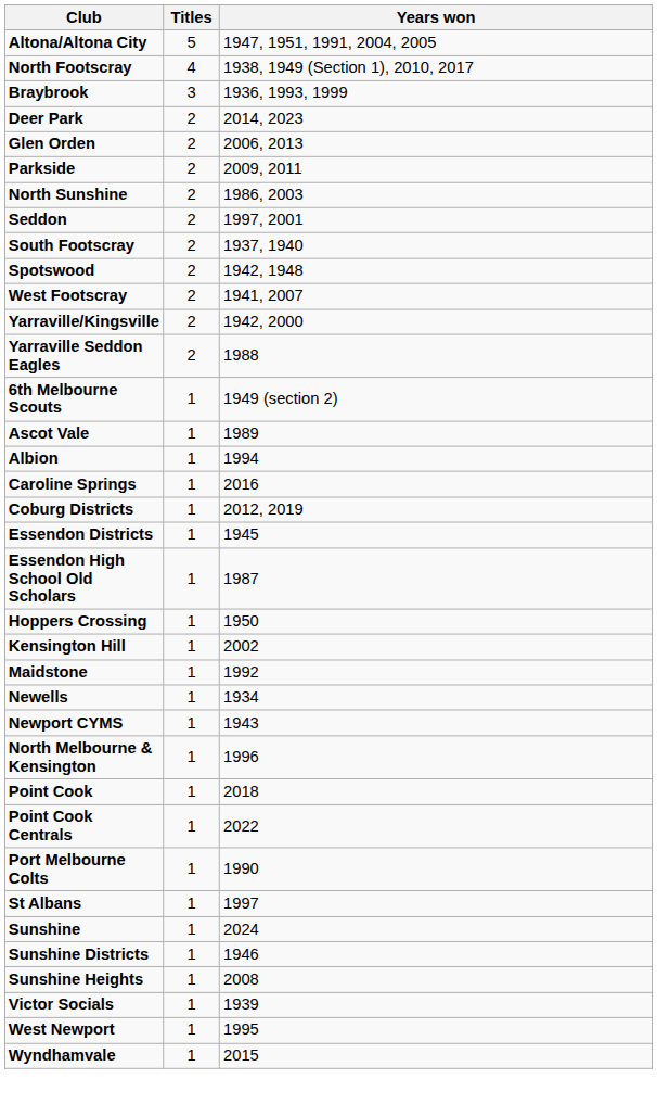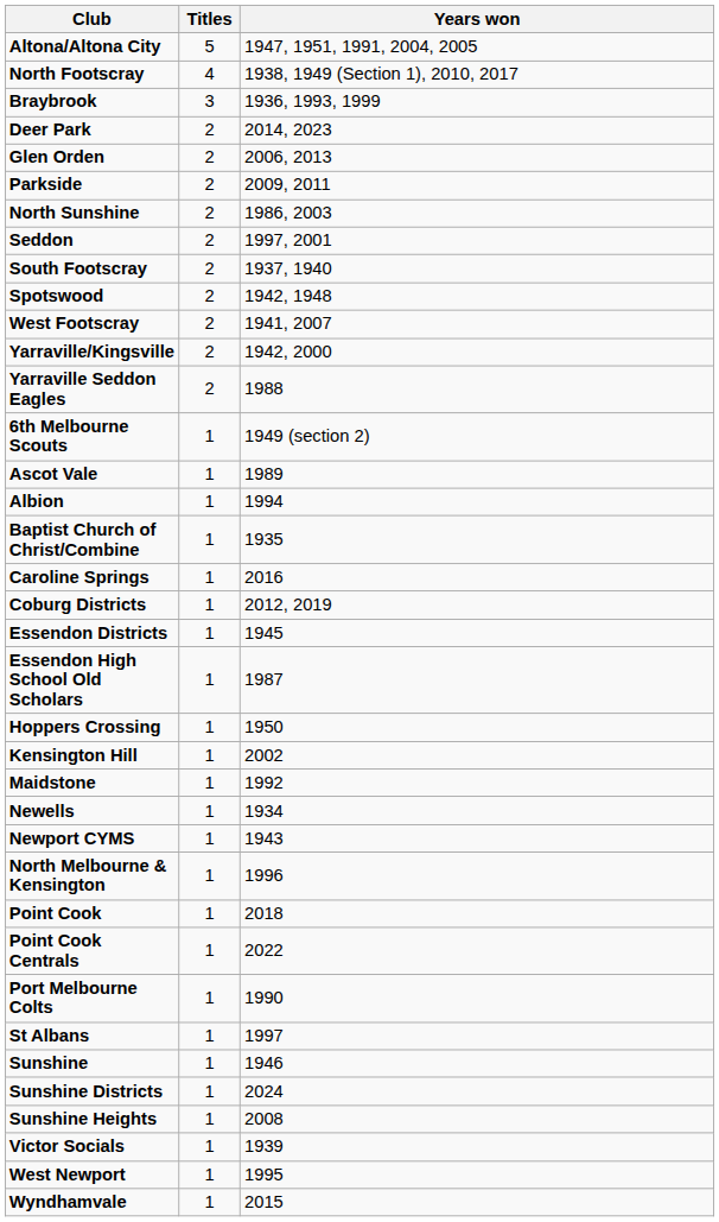+ row: Baptist Church of Christ/Combine | 1 | 1935
Sunshine | Years won: 2024 -> 1946
Sunshine Districts | Years won: 1946 -> 2024
